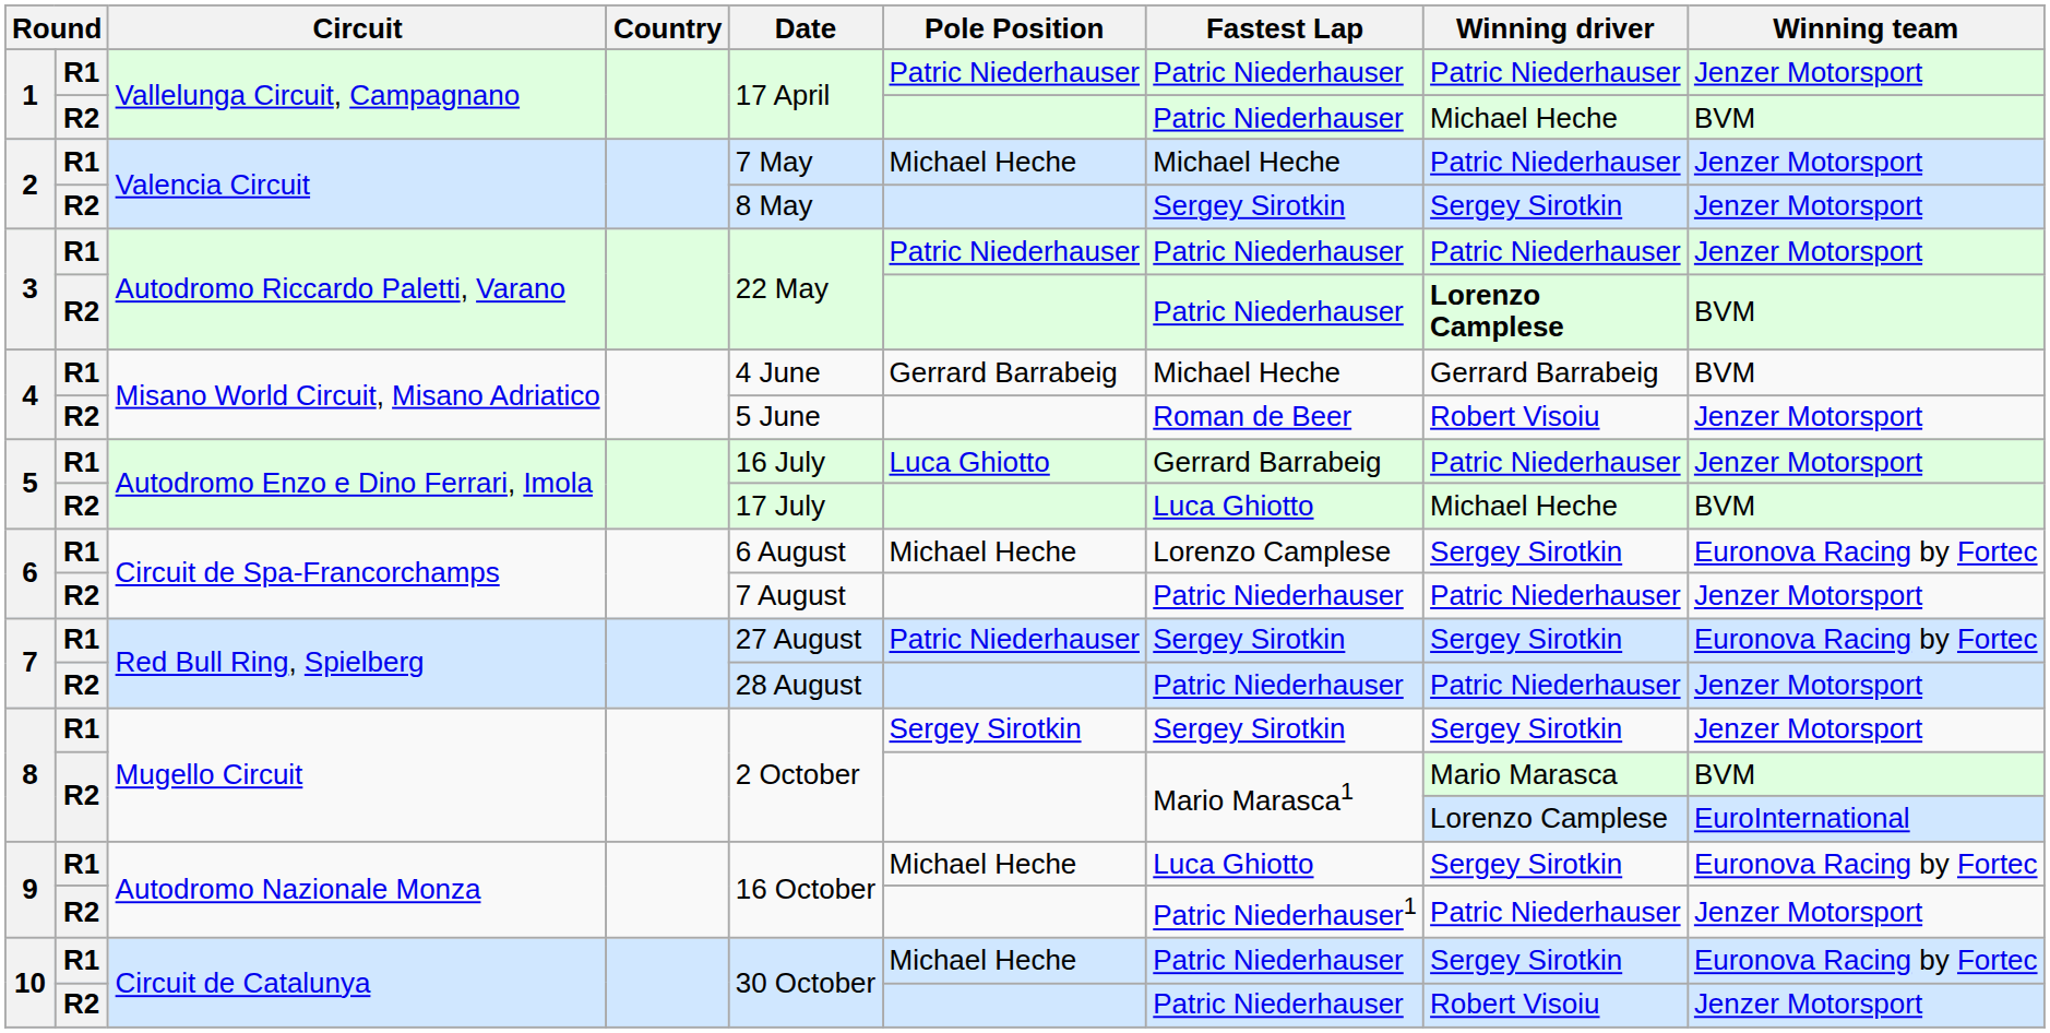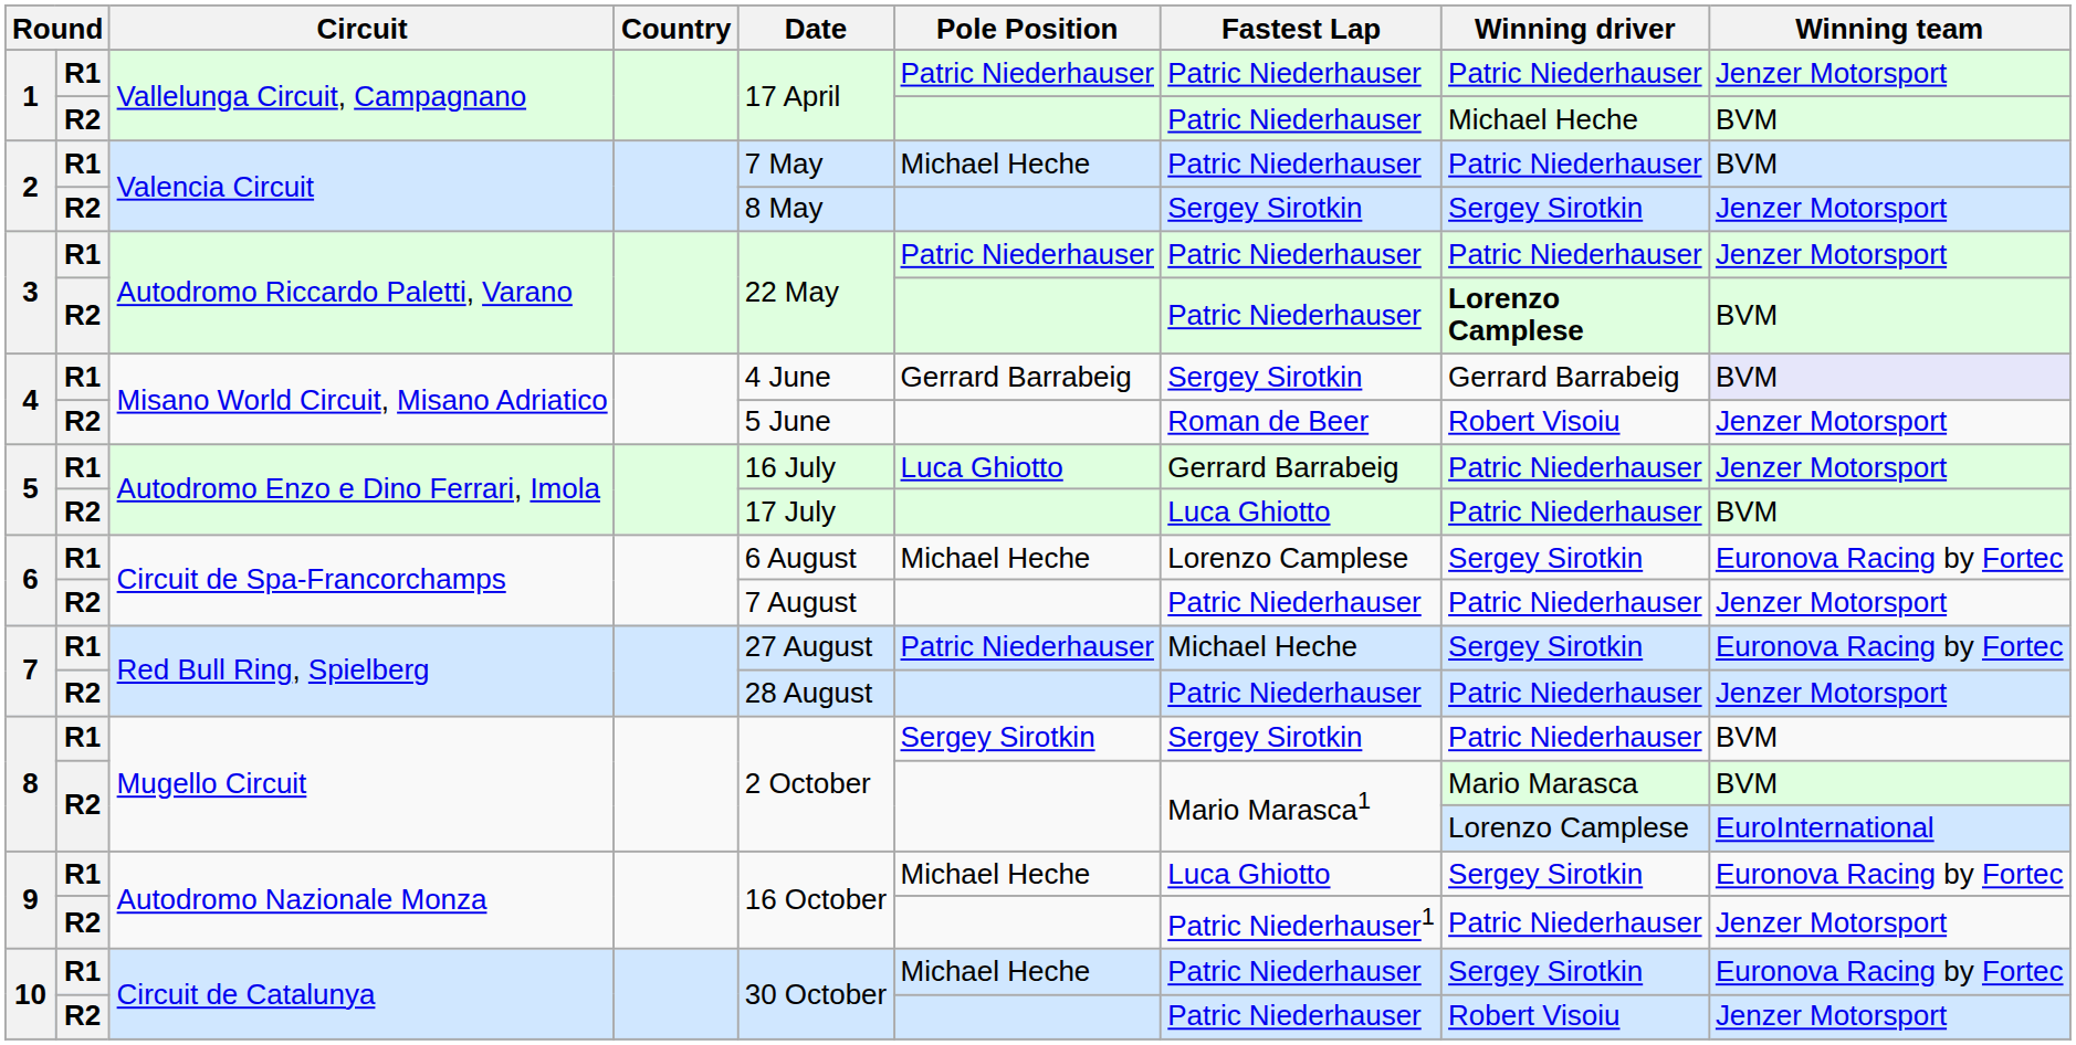2 / R1 | Fastest Lap: Michael Heche -> Patric Niederhauser
2 / R1 | Winning team: Jenzer Motorsport -> BVM
4 / R1 | Fastest Lap: Michael Heche -> Sergey Sirotkin
4 / R1 | Winning team: no background -> lavender background
5 / R2 | Winning driver: Michael Heche -> Patric Niederhauser
7 / R1 | Fastest Lap: Sergey Sirotkin -> Michael Heche
8 / R1 | Winning driver: Sergey Sirotkin -> Patric Niederhauser
8 / R1 | Winning team: Jenzer Motorsport -> BVM
